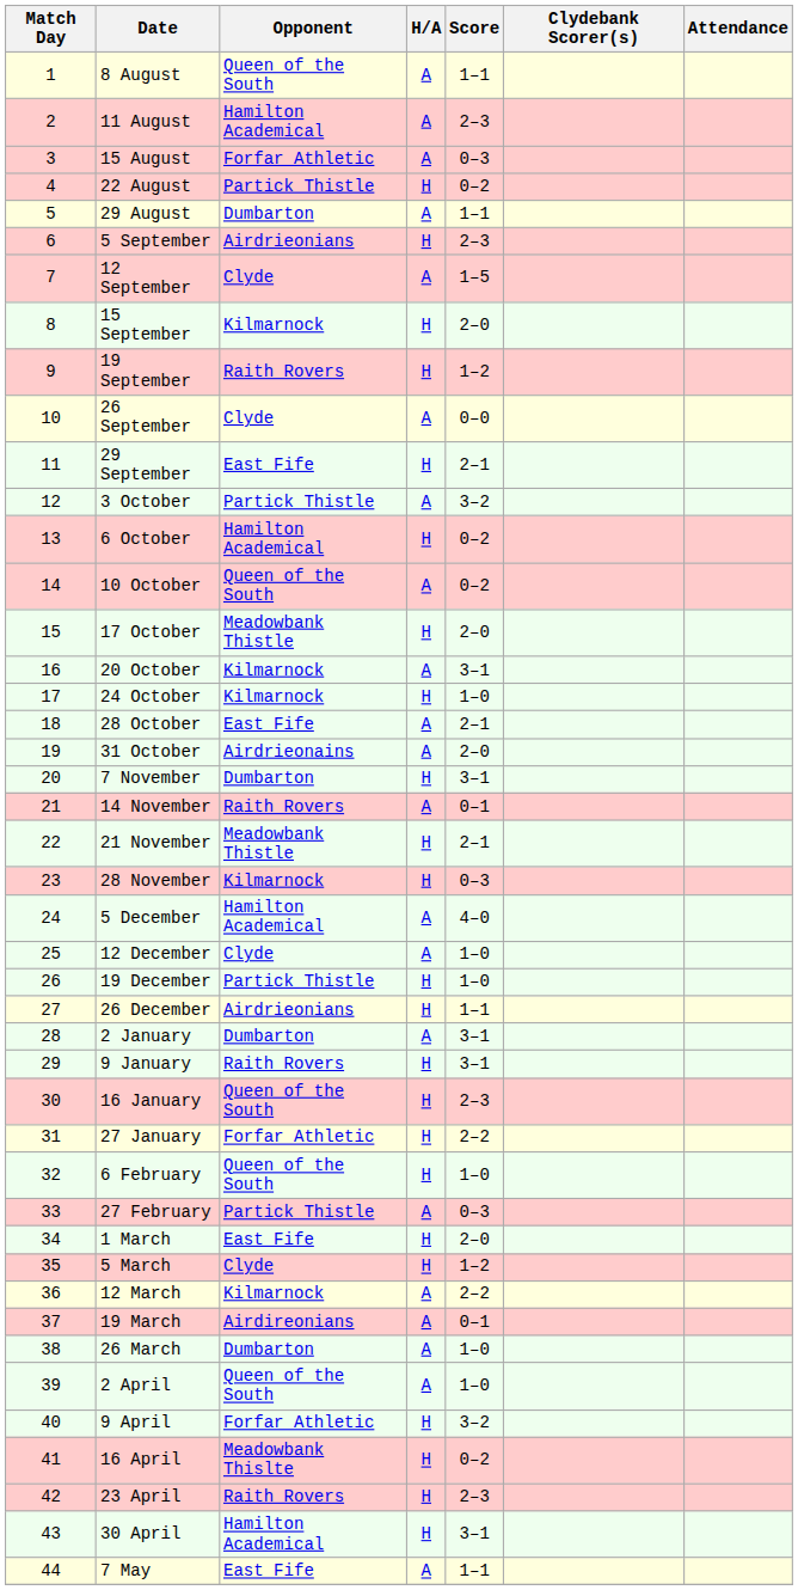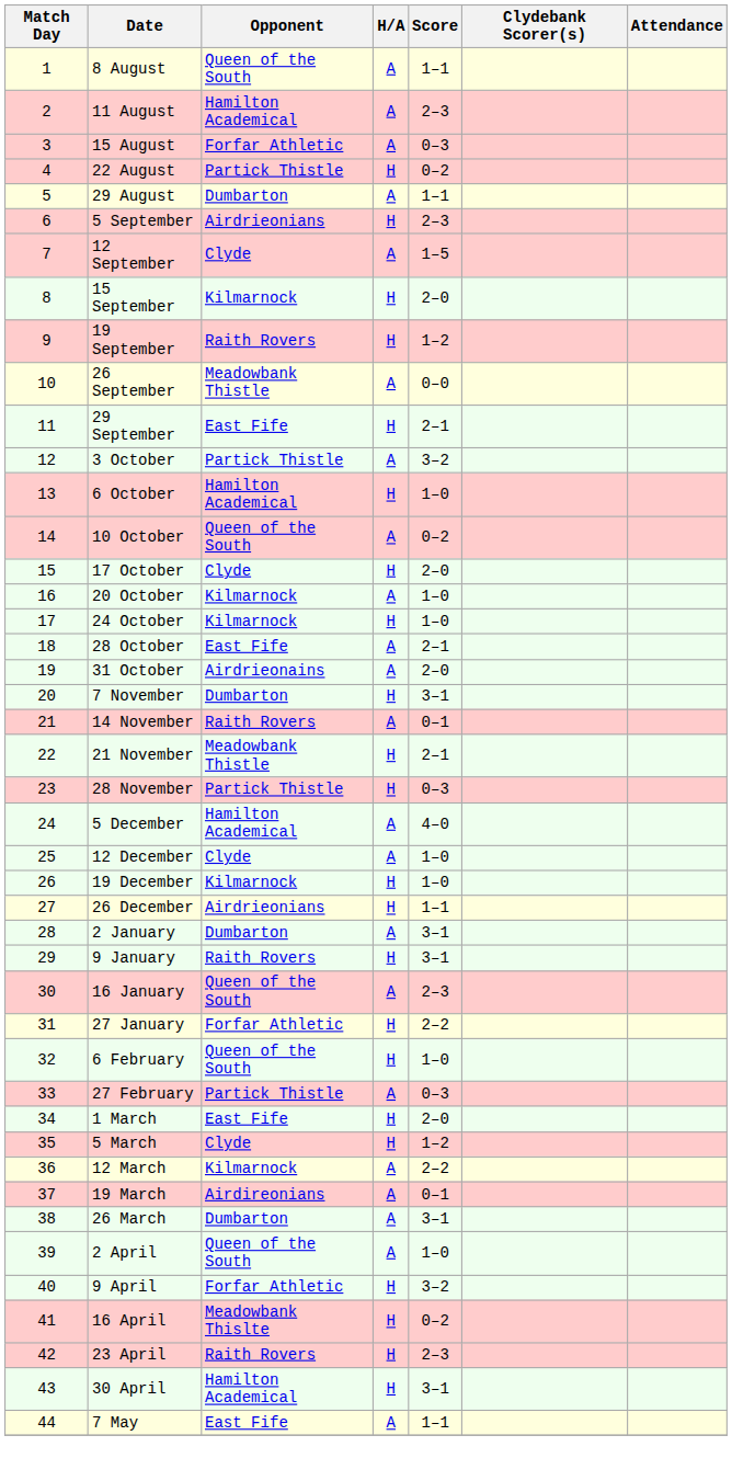26 September | Opponent: Clyde -> Meadowbank Thistle
6 October | Score: 0–2 -> 1–0
17 October | Opponent: Meadowbank Thistle -> Clyde
20 October | Score: 3–1 -> 1–0
28 November | Opponent: Kilmarnock -> Partick Thistle
19 December | Opponent: Partick Thistle -> Kilmarnock
16 January | H/A: H -> A
26 March | Score: 1–0 -> 3–1
